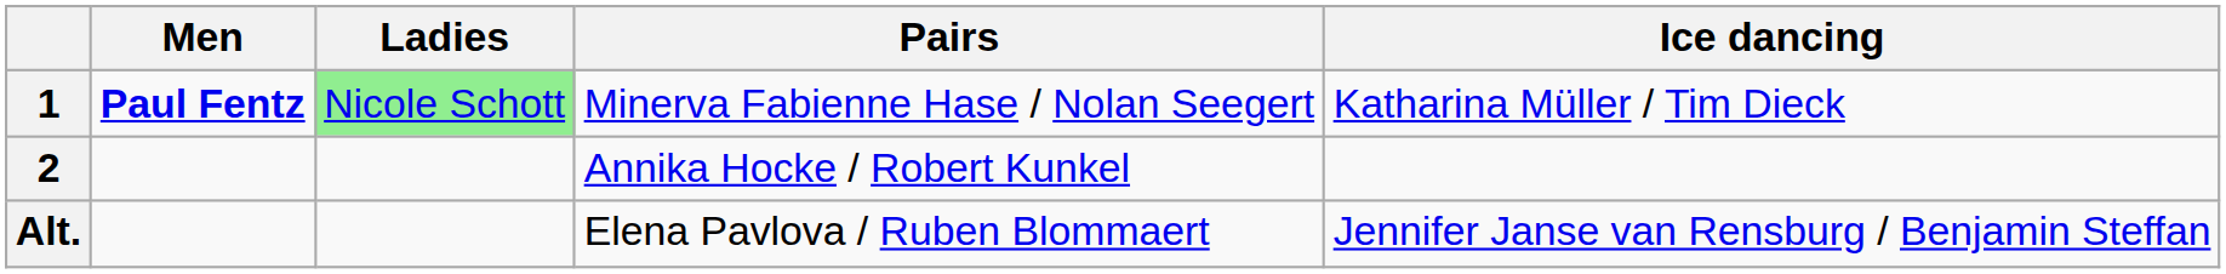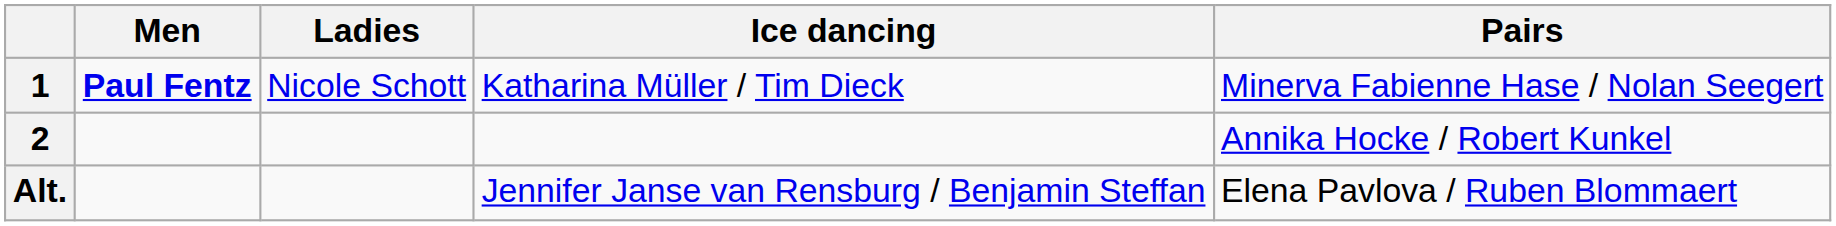columns swapped: Pairs <-> Ice dancing
1 | Ladies: lightgreen background -> no background
